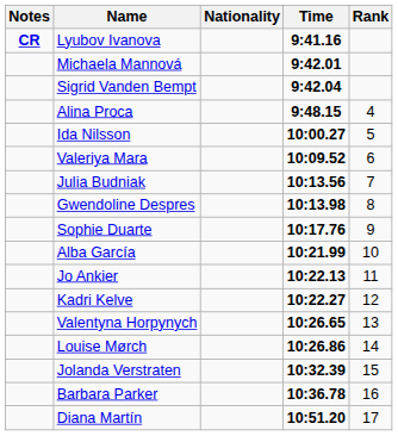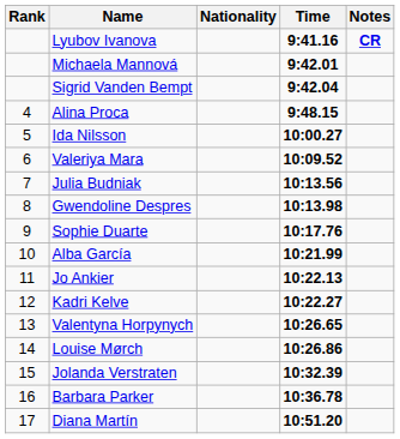columns swapped: Rank <-> Notes
